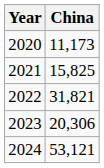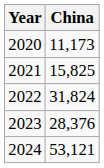2022 | China: 31,821 -> 31,824
2023 | China: 20,306 -> 28,376
